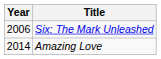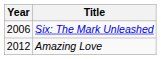Amazing Love | Year: 2014 -> 2012
